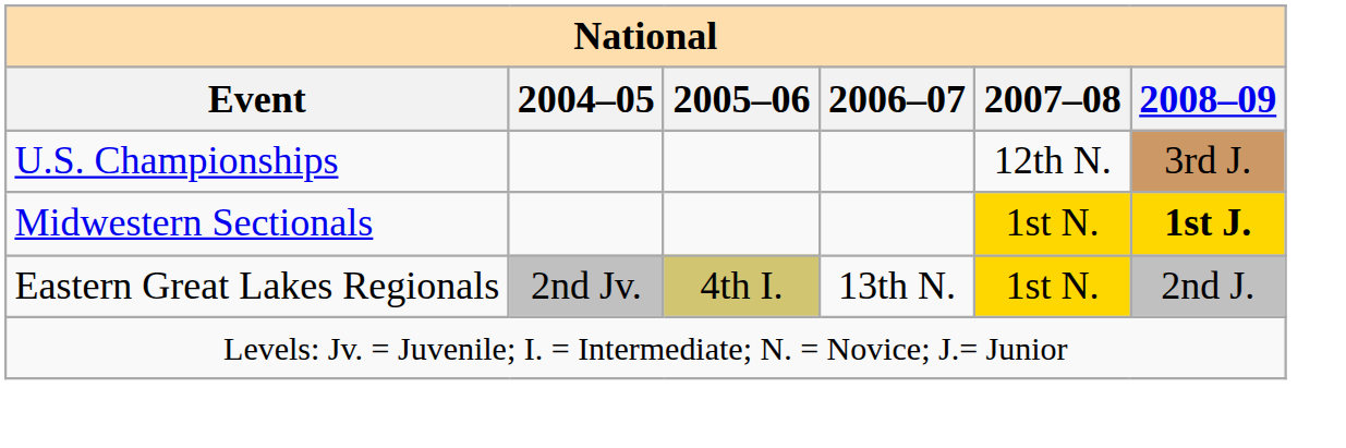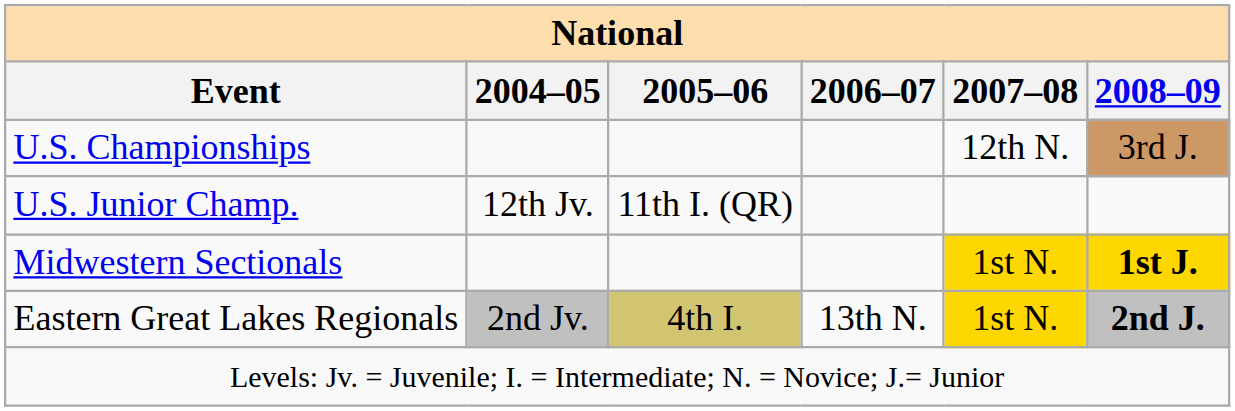+ row: U.S. Junior Champ. | 12th Jv. | 11th I. (QR)
Eastern Great Lakes Regionals | 2008–09: normal -> bold
